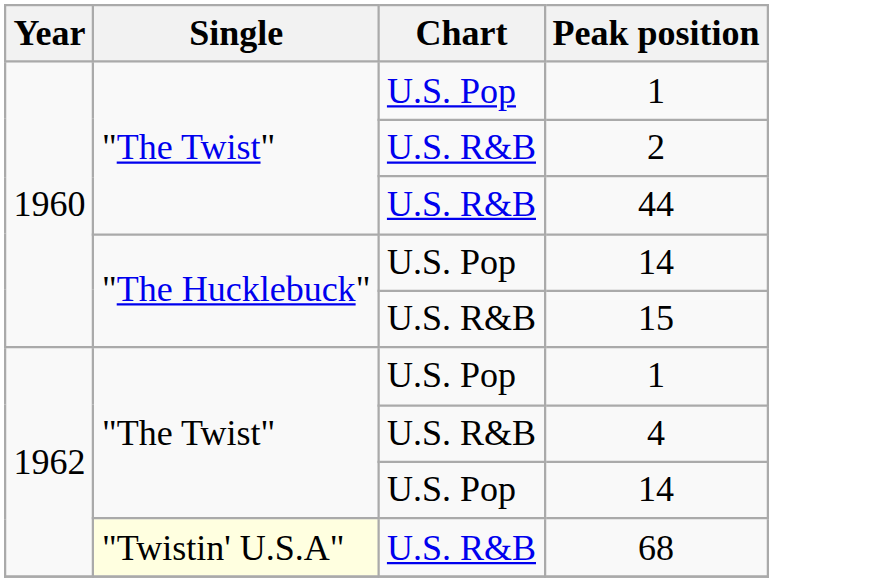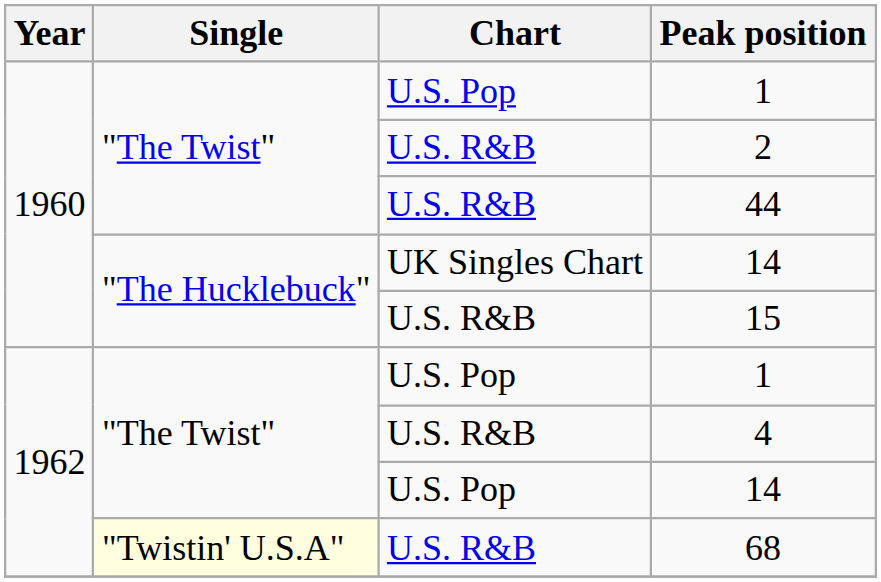1960 / 14 | Chart: U.S. Pop -> UK Singles Chart
